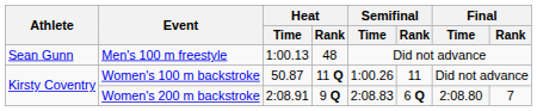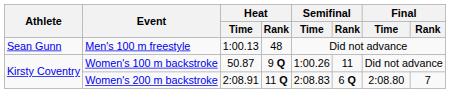Women's 100 m backstroke | Heat / Rank: 11 Q -> 9 Q
Women's 200 m backstroke | Heat / Rank: 9 Q -> 11 Q
